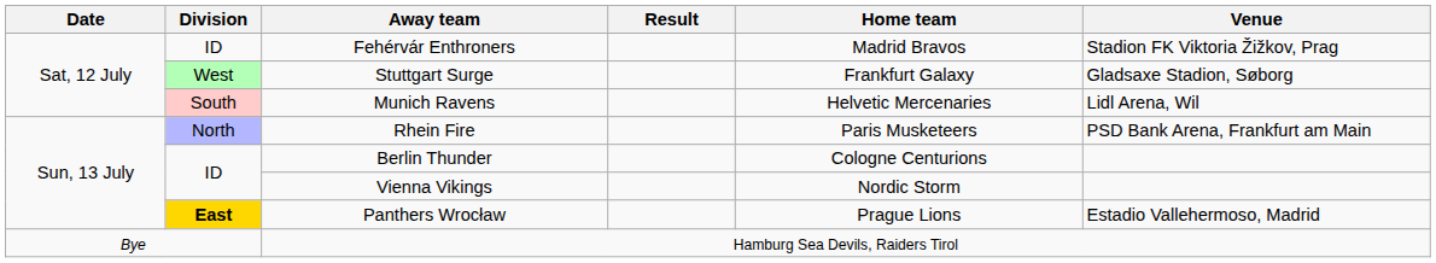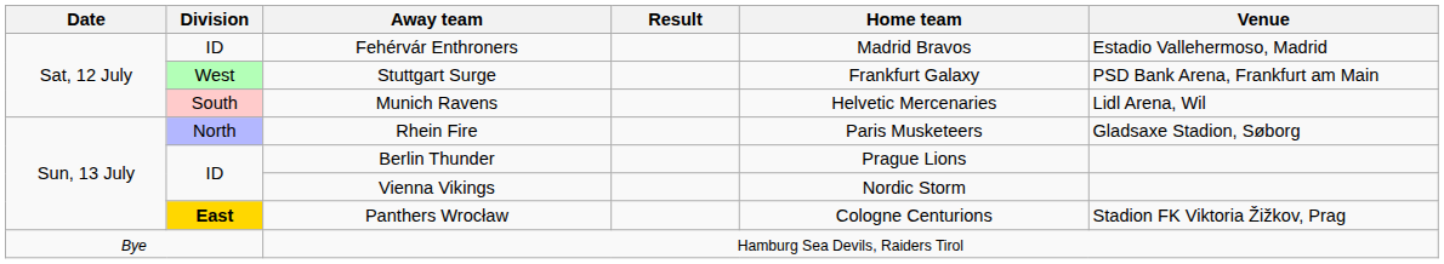Fehérvár Enthroners | Venue: Stadion FK Viktoria Žižkov, Prag -> Estadio Vallehermoso, Madrid
Stuttgart Surge | Venue: Gladsaxe Stadion, Søborg -> PSD Bank Arena, Frankfurt am Main
Rhein Fire | Venue: PSD Bank Arena, Frankfurt am Main -> Gladsaxe Stadion, Søborg
Berlin Thunder | Home team: Cologne Centurions -> Prague Lions
Panthers Wrocław | Home team: Prague Lions -> Cologne Centurions
Panthers Wrocław | Venue: Estadio Vallehermoso, Madrid -> Stadion FK Viktoria Žižkov, Prag
